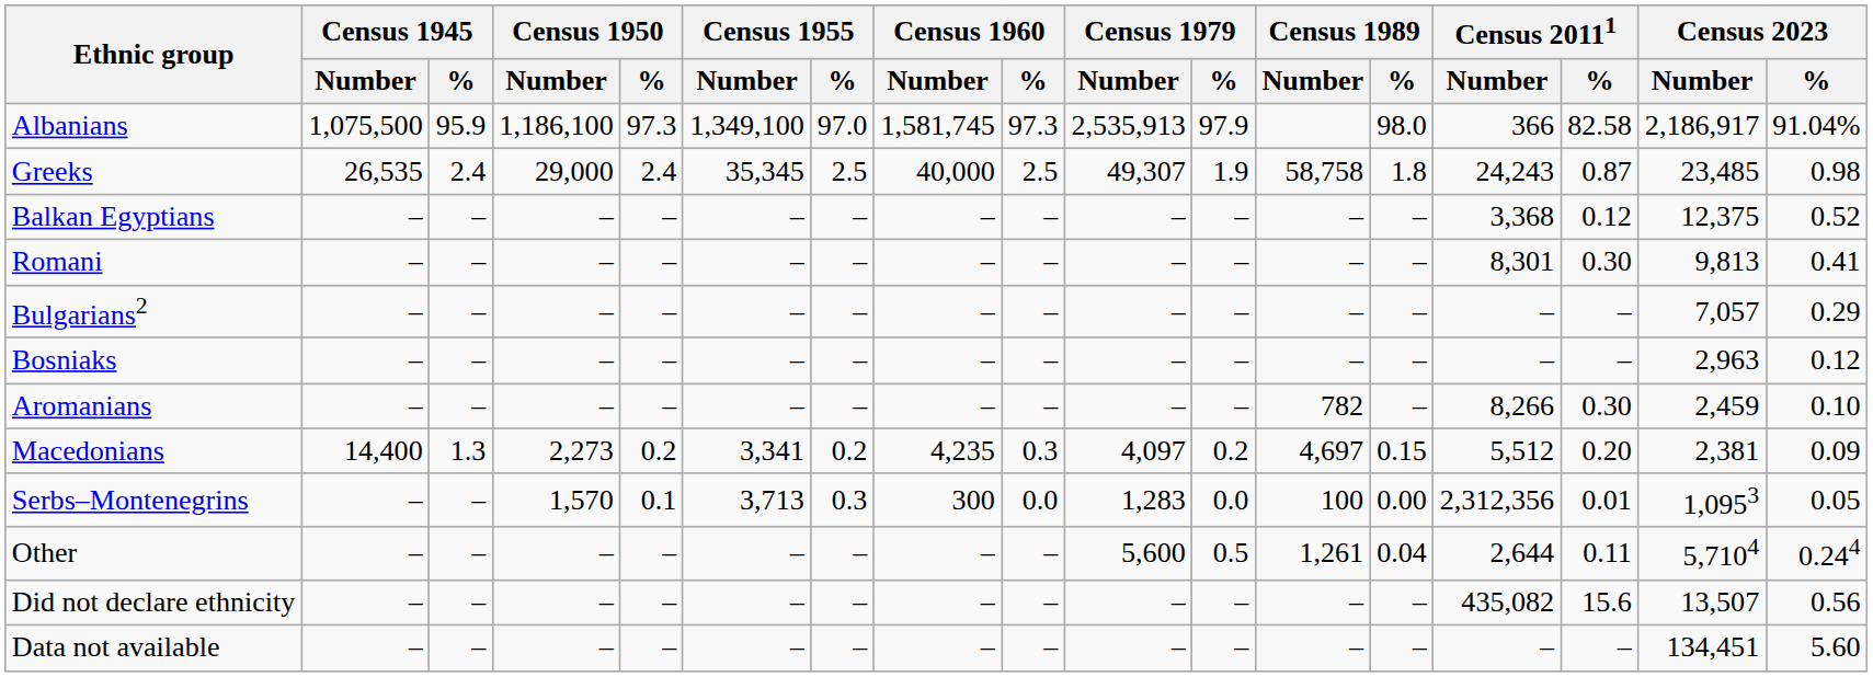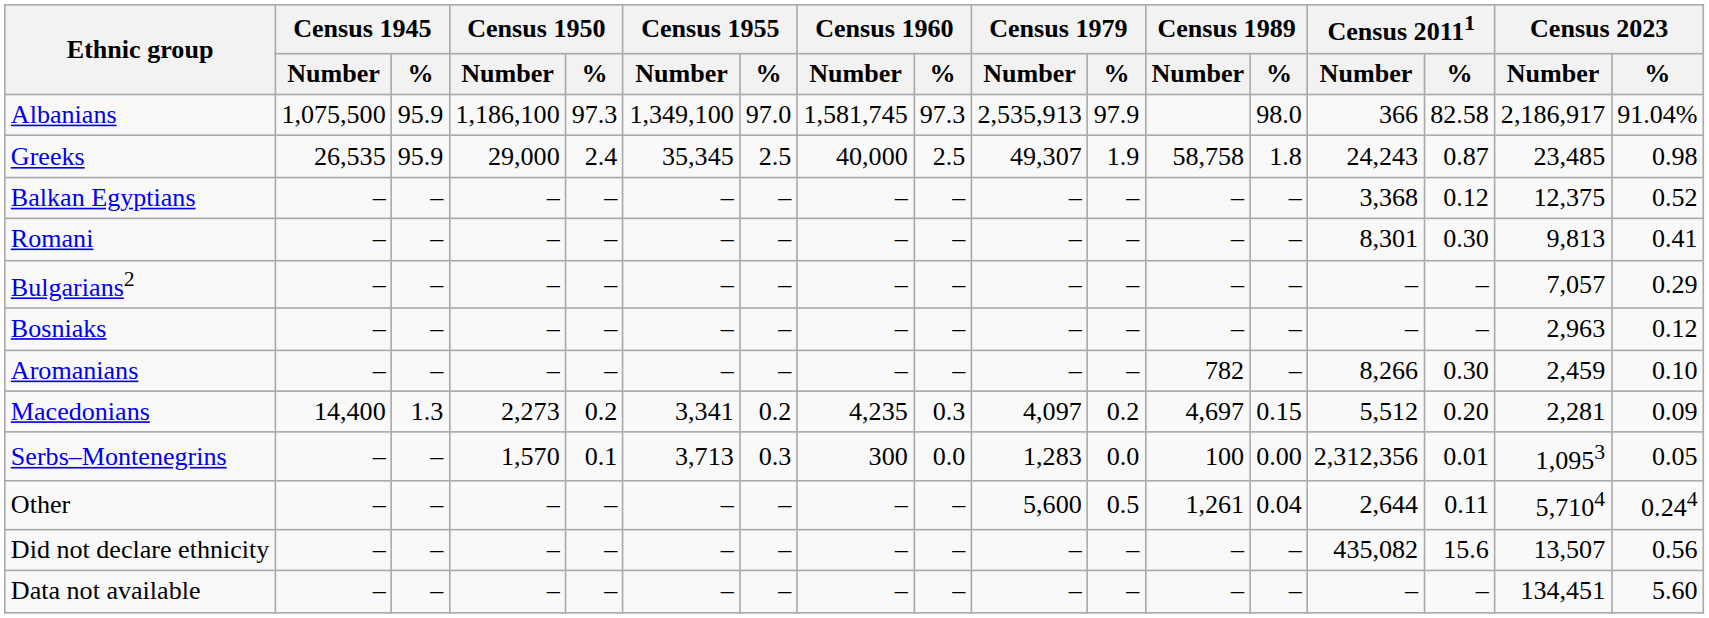Greeks | Census 1945 / %: 2.4 -> 95.9
Macedonians | Census 2023 / Number: 2,381 -> 2,281
